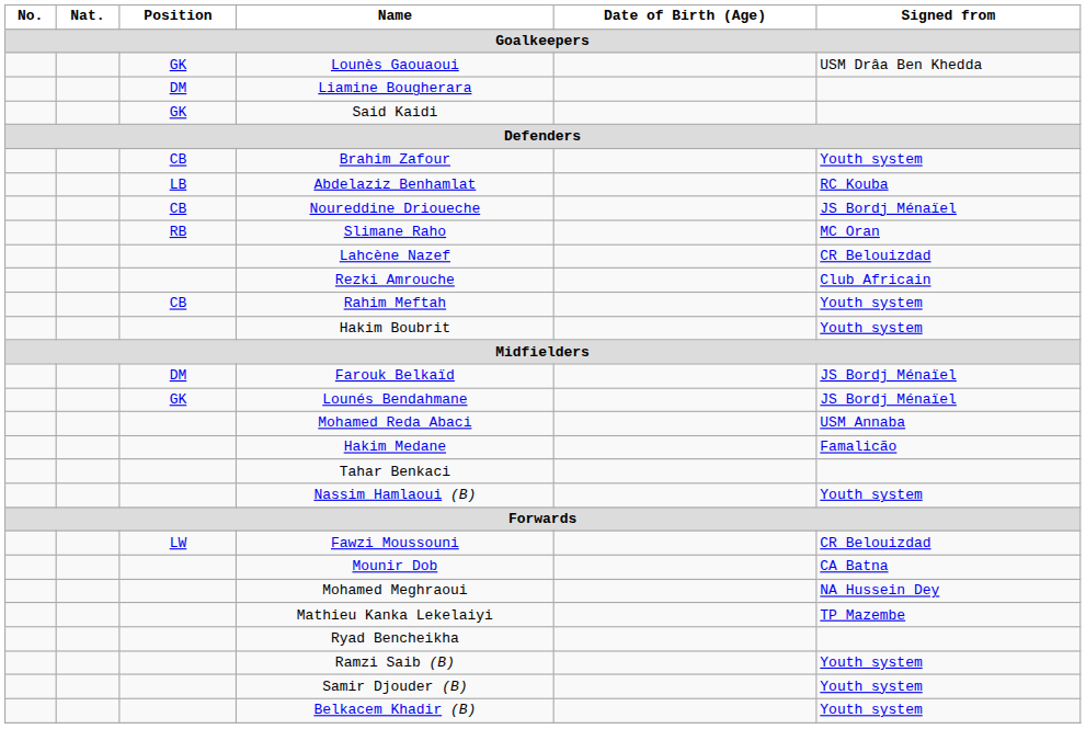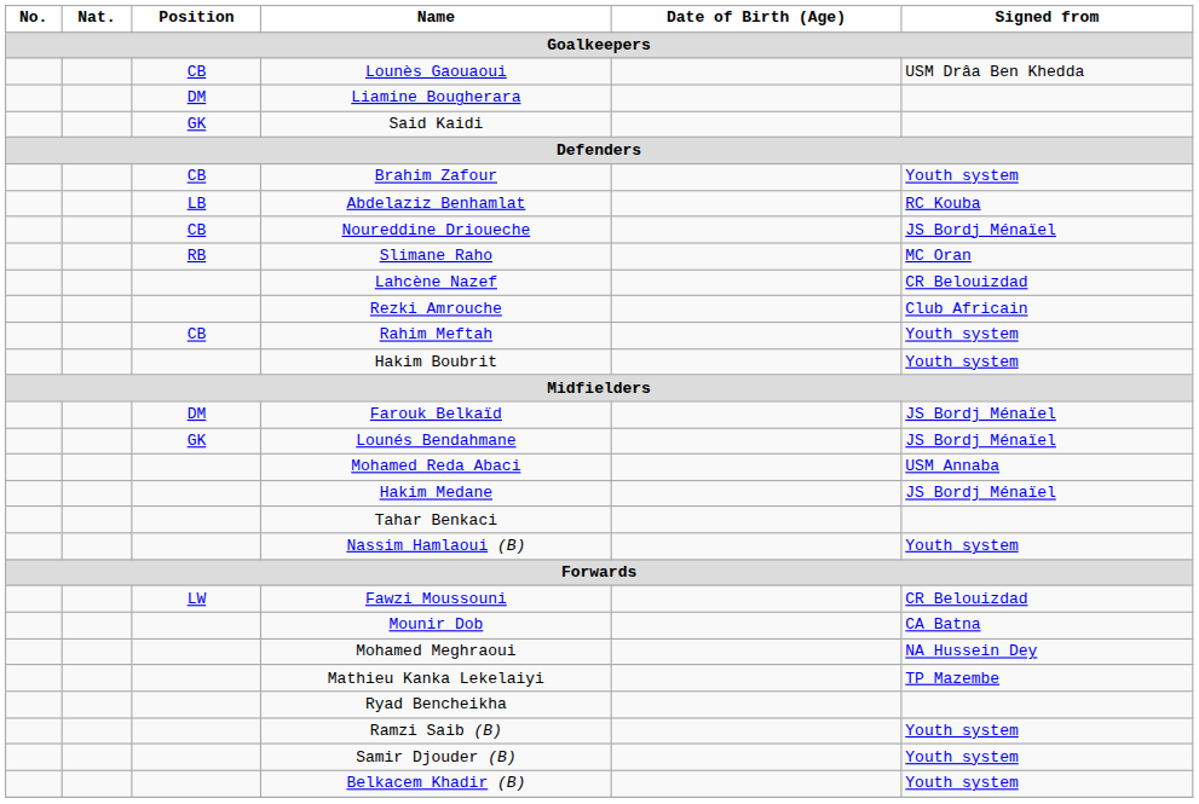Lounès Gaouaoui | Position: GK -> CB
Hakim Medane | Signed from: Famalicão -> JS Bordj Ménaïel
